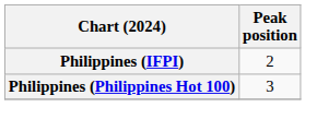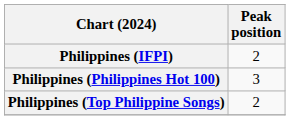+ row: Philippines (Top Philippine Songs) | 2
